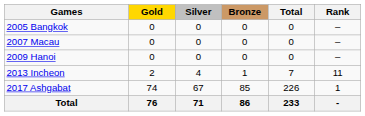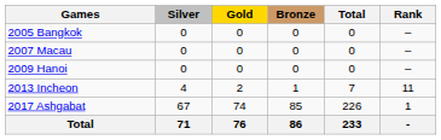columns swapped: Gold <-> Silver
